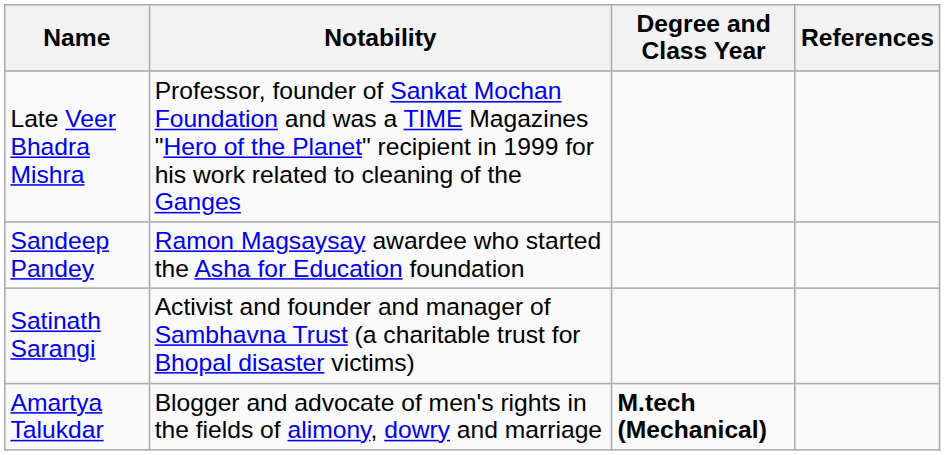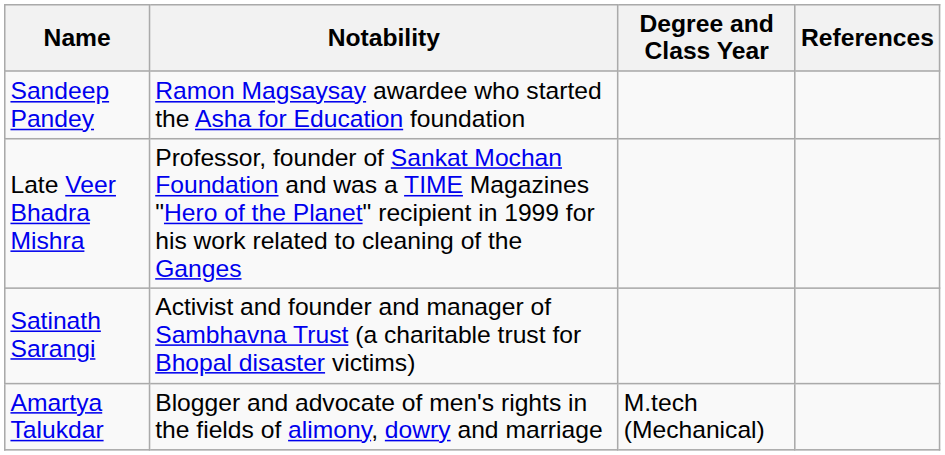rows swapped: Late Veer Bhadra Mishra <-> Sandeep Pandey
Amartya Talukdar | Degree and Class Year: bold -> normal
